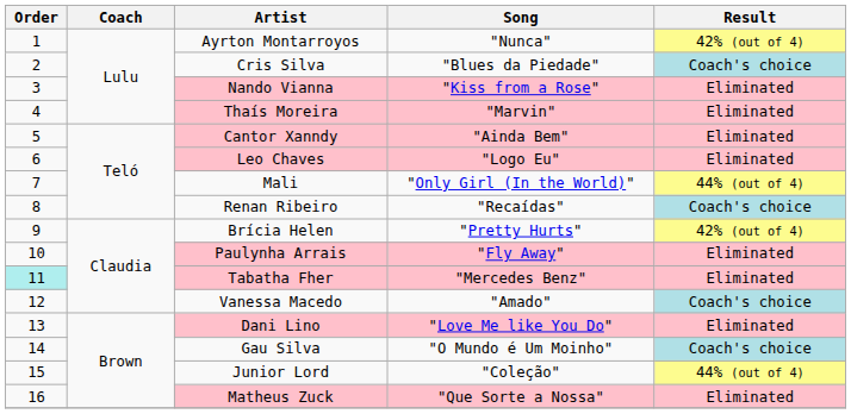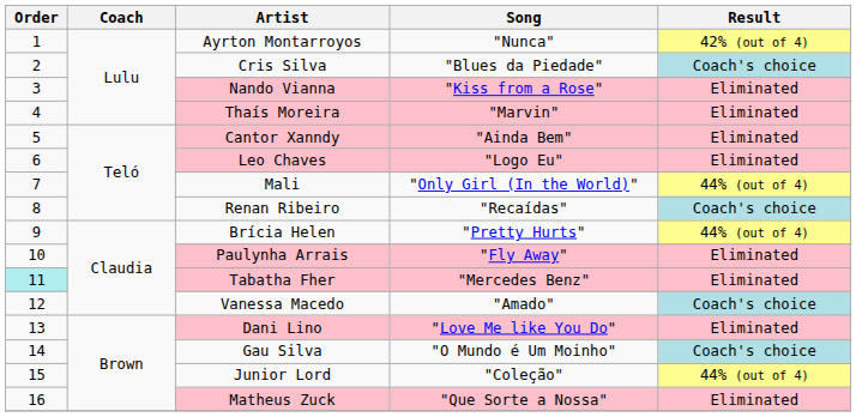Brícia Helen | Result: 42% (out of 4) -> 44% (out of 4)
